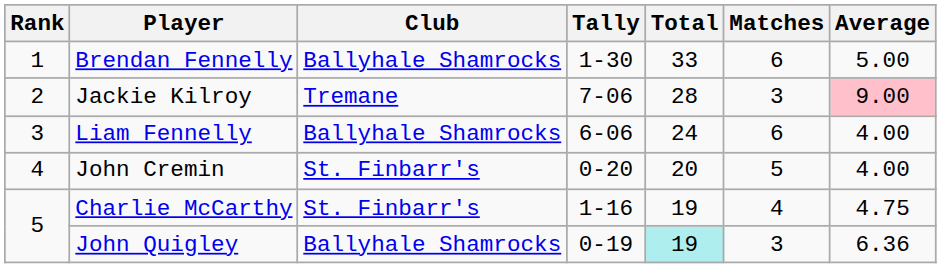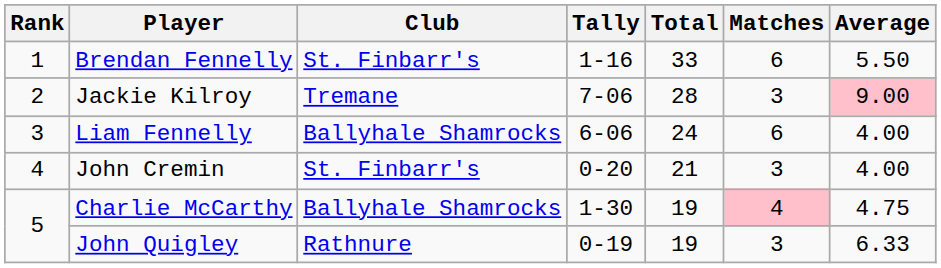Brendan Fennelly | Club: Ballyhale Shamrocks -> St. Finbarr's
Brendan Fennelly | Tally: 1-30 -> 1-16
Brendan Fennelly | Average: 5.00 -> 5.50
John Cremin | Total: 20 -> 21
John Cremin | Matches: 5 -> 3
Charlie McCarthy | Club: St. Finbarr's -> Ballyhale Shamrocks
Charlie McCarthy | Tally: 1-16 -> 1-30
Charlie McCarthy | Matches: no background -> pink background
John Quigley | Club: Ballyhale Shamrocks -> Rathnure
John Quigley | Total: paleturquoise background -> no background
John Quigley | Average: 6.36 -> 6.33
